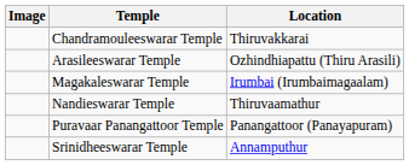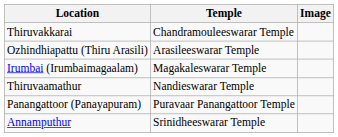columns swapped: Image <-> Location
